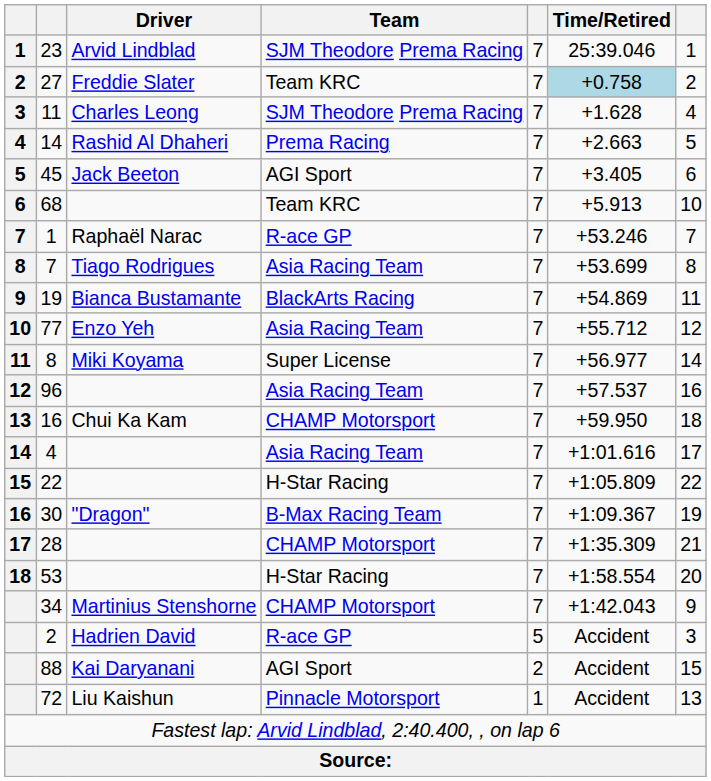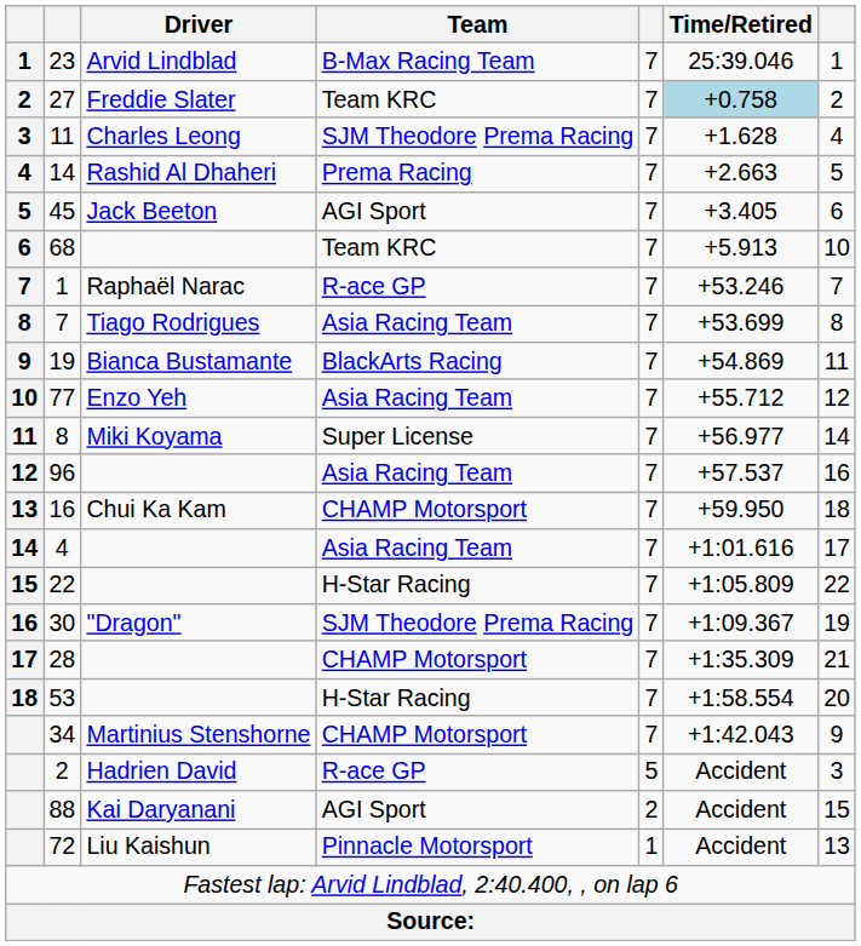23 | Team: SJM Theodore Prema Racing -> B-Max Racing Team
30 | Team: B-Max Racing Team -> SJM Theodore Prema Racing
